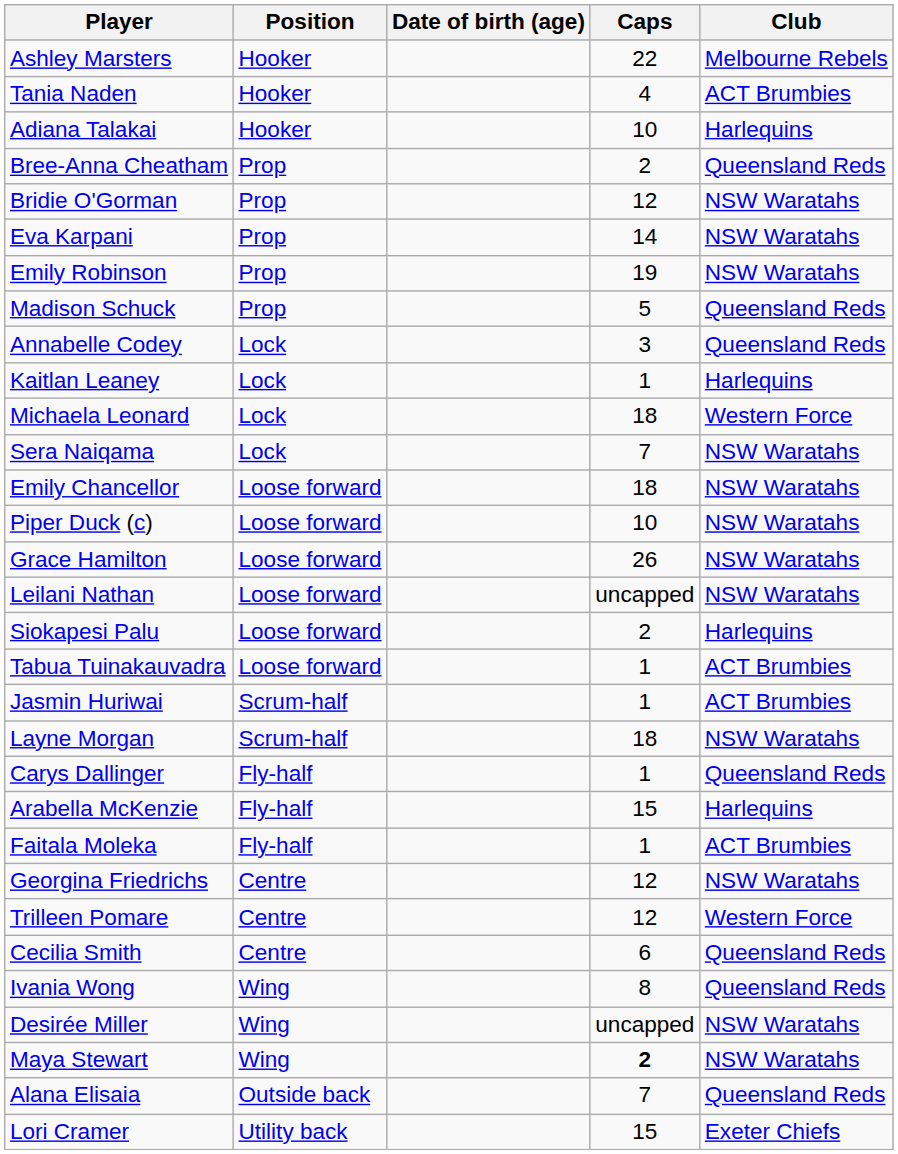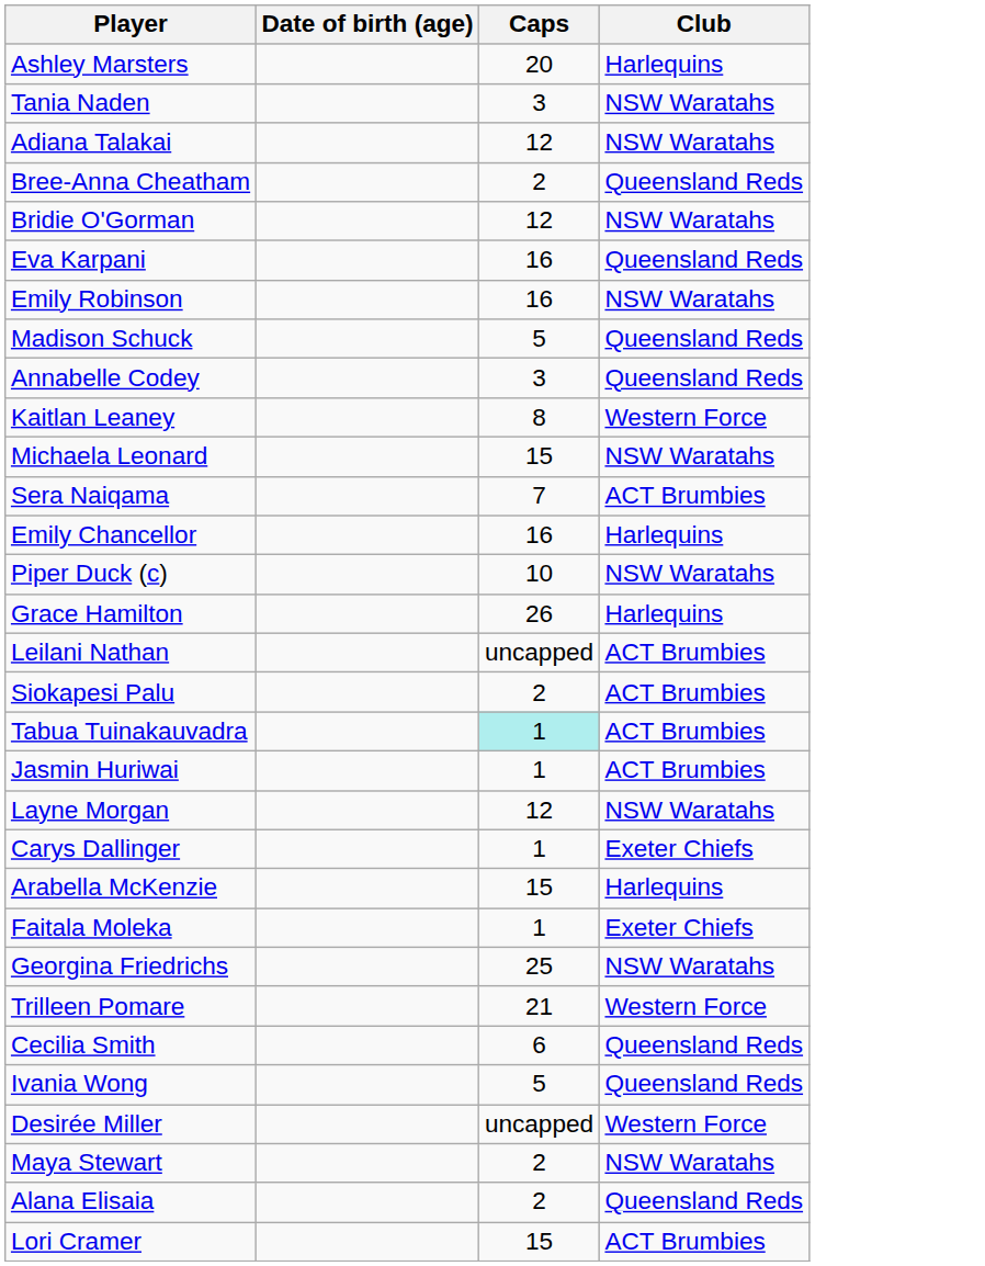- column: Position | Hooker | Hooker | Hooker | Prop | Prop | Prop | Prop | Prop | Lock | Lock | Lock | Lock | Loose forward | Loose forward | Loose forward | Loose forward | Loose forward | Loose forward | Scrum-half | Scrum-half | Fly-half | Fly-half | Fly-half | Centre | Centre | Centre | Wing | Wing | Wing | Outside back | Utility back
Ashley Marsters | Caps: 22 -> 20
Ashley Marsters | Club: Melbourne Rebels -> Harlequins
Tania Naden | Caps: 4 -> 3
Tania Naden | Club: ACT Brumbies -> NSW Waratahs
Adiana Talakai | Caps: 10 -> 12
Adiana Talakai | Club: Harlequins -> NSW Waratahs
Eva Karpani | Caps: 14 -> 16
Eva Karpani | Club: NSW Waratahs -> Queensland Reds
Emily Robinson | Caps: 19 -> 16
Kaitlan Leaney | Caps: 1 -> 8
Kaitlan Leaney | Club: Harlequins -> Western Force
Michaela Leonard | Caps: 18 -> 15
Michaela Leonard | Club: Western Force -> NSW Waratahs
Sera Naiqama | Club: NSW Waratahs -> ACT Brumbies
Emily Chancellor | Caps: 18 -> 16
Emily Chancellor | Club: NSW Waratahs -> Harlequins
Grace Hamilton | Club: NSW Waratahs -> Harlequins
Leilani Nathan | Club: NSW Waratahs -> ACT Brumbies
Siokapesi Palu | Club: Harlequins -> ACT Brumbies
Tabua Tuinakauvadra | Caps: no background -> paleturquoise background
Layne Morgan | Caps: 18 -> 12
Carys Dallinger | Club: Queensland Reds -> Exeter Chiefs
Faitala Moleka | Club: ACT Brumbies -> Exeter Chiefs
Georgina Friedrichs | Caps: 12 -> 25
Trilleen Pomare | Caps: 12 -> 21
Ivania Wong | Caps: 8 -> 5
Desirée Miller | Club: NSW Waratahs -> Western Force
Maya Stewart | Caps: bold -> normal
Alana Elisaia | Caps: 7 -> 2
Lori Cramer | Club: Exeter Chiefs -> ACT Brumbies
